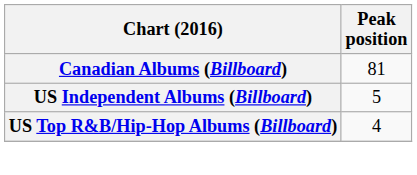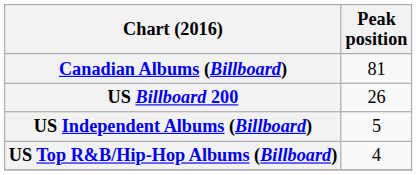+ row: US Billboard 200 | 26
